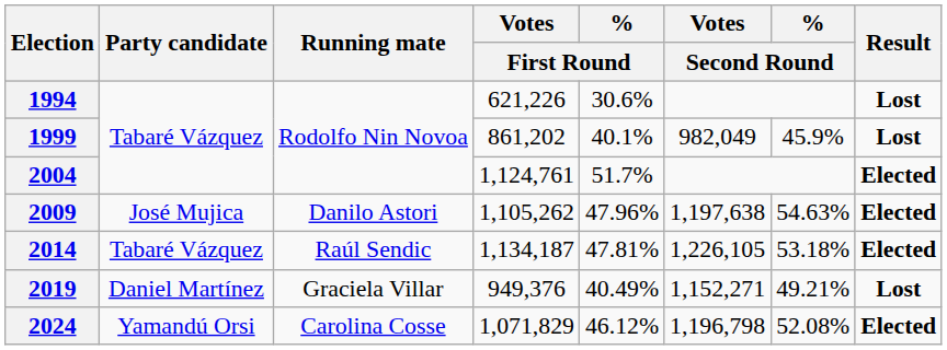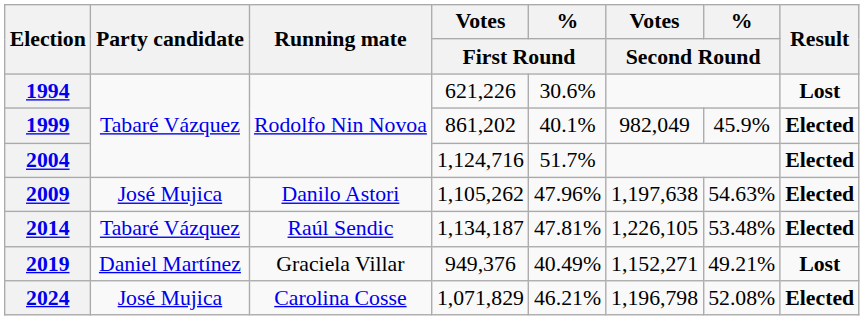1999 | Result: Lost -> Elected
2004 | Votes / First Round: 1,124,761 -> 1,124,716
2014 | % / Second Round: 53.18% -> 53.48%
2024 | Party candidate: Yamandú Orsi -> José Mujica
2024 | % / First Round: 46.12% -> 46.21%
